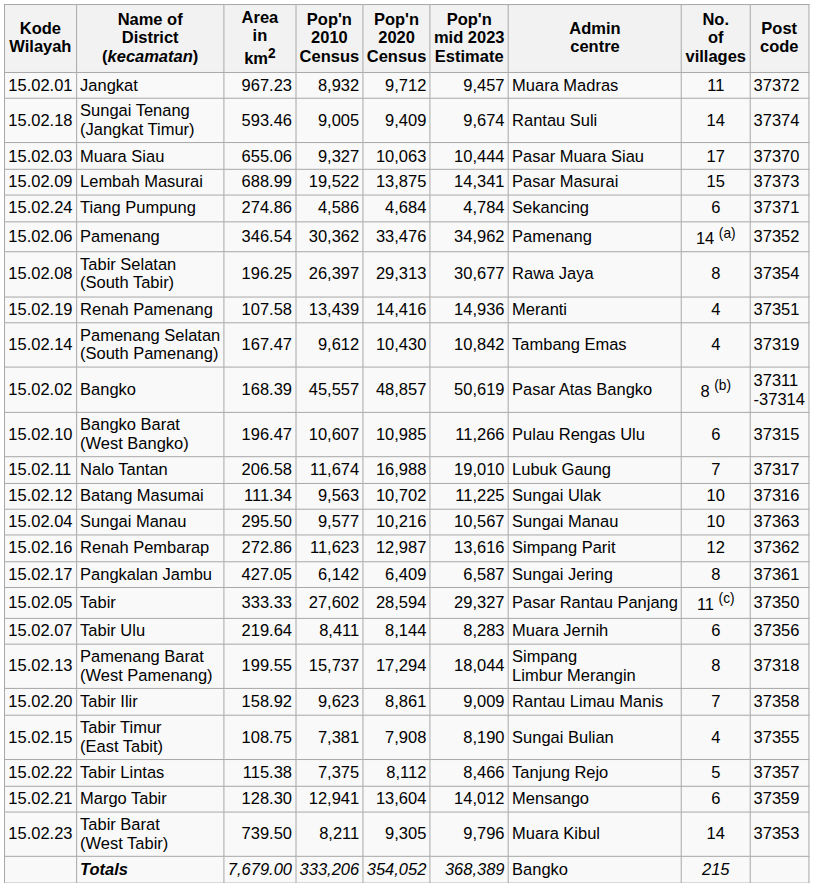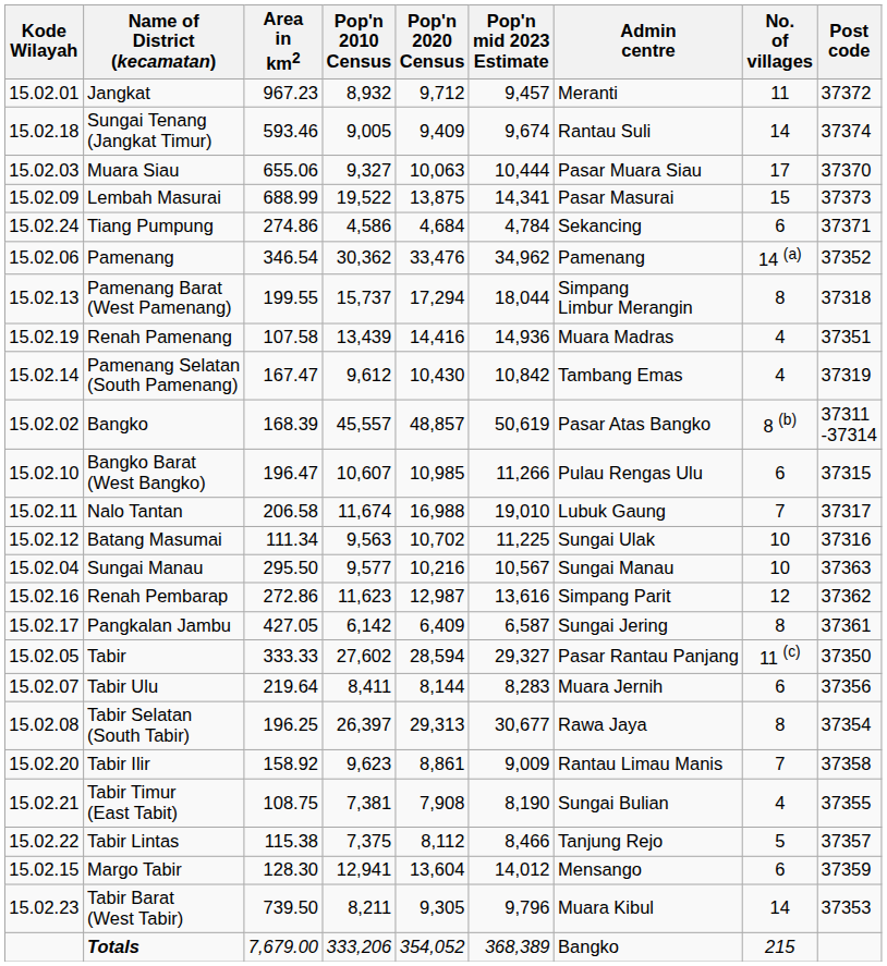Jangkat | Admin centre: Muara Madras -> Meranti
rows swapped: Pamenang Barat (West Pamenang) <-> Tabir Selatan (South Tabir)
Renah Pamenang | Admin centre: Meranti -> Muara Madras
Tabir Timur (East Tabit) | Kode Wilayah: 15.02.15 -> 15.02.21
Margo Tabir | Kode Wilayah: 15.02.21 -> 15.02.15
